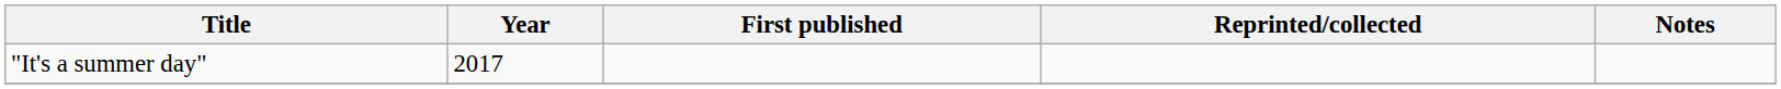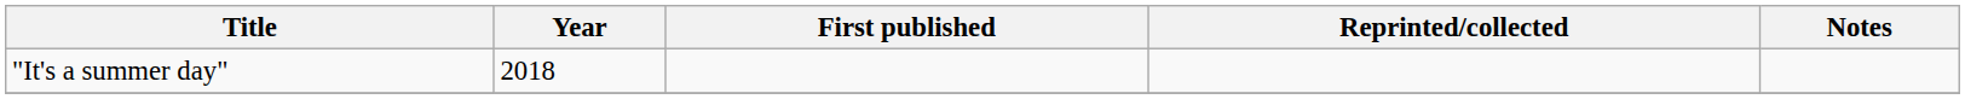"It's a summer day" | Year: 2017 -> 2018
